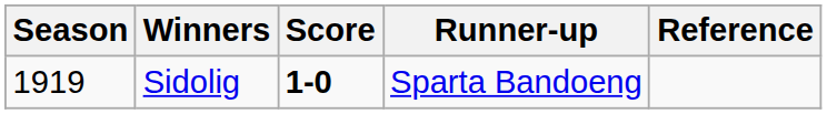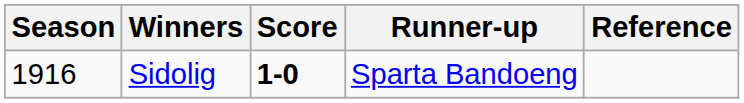Sidolig | Season: 1919 -> 1916
